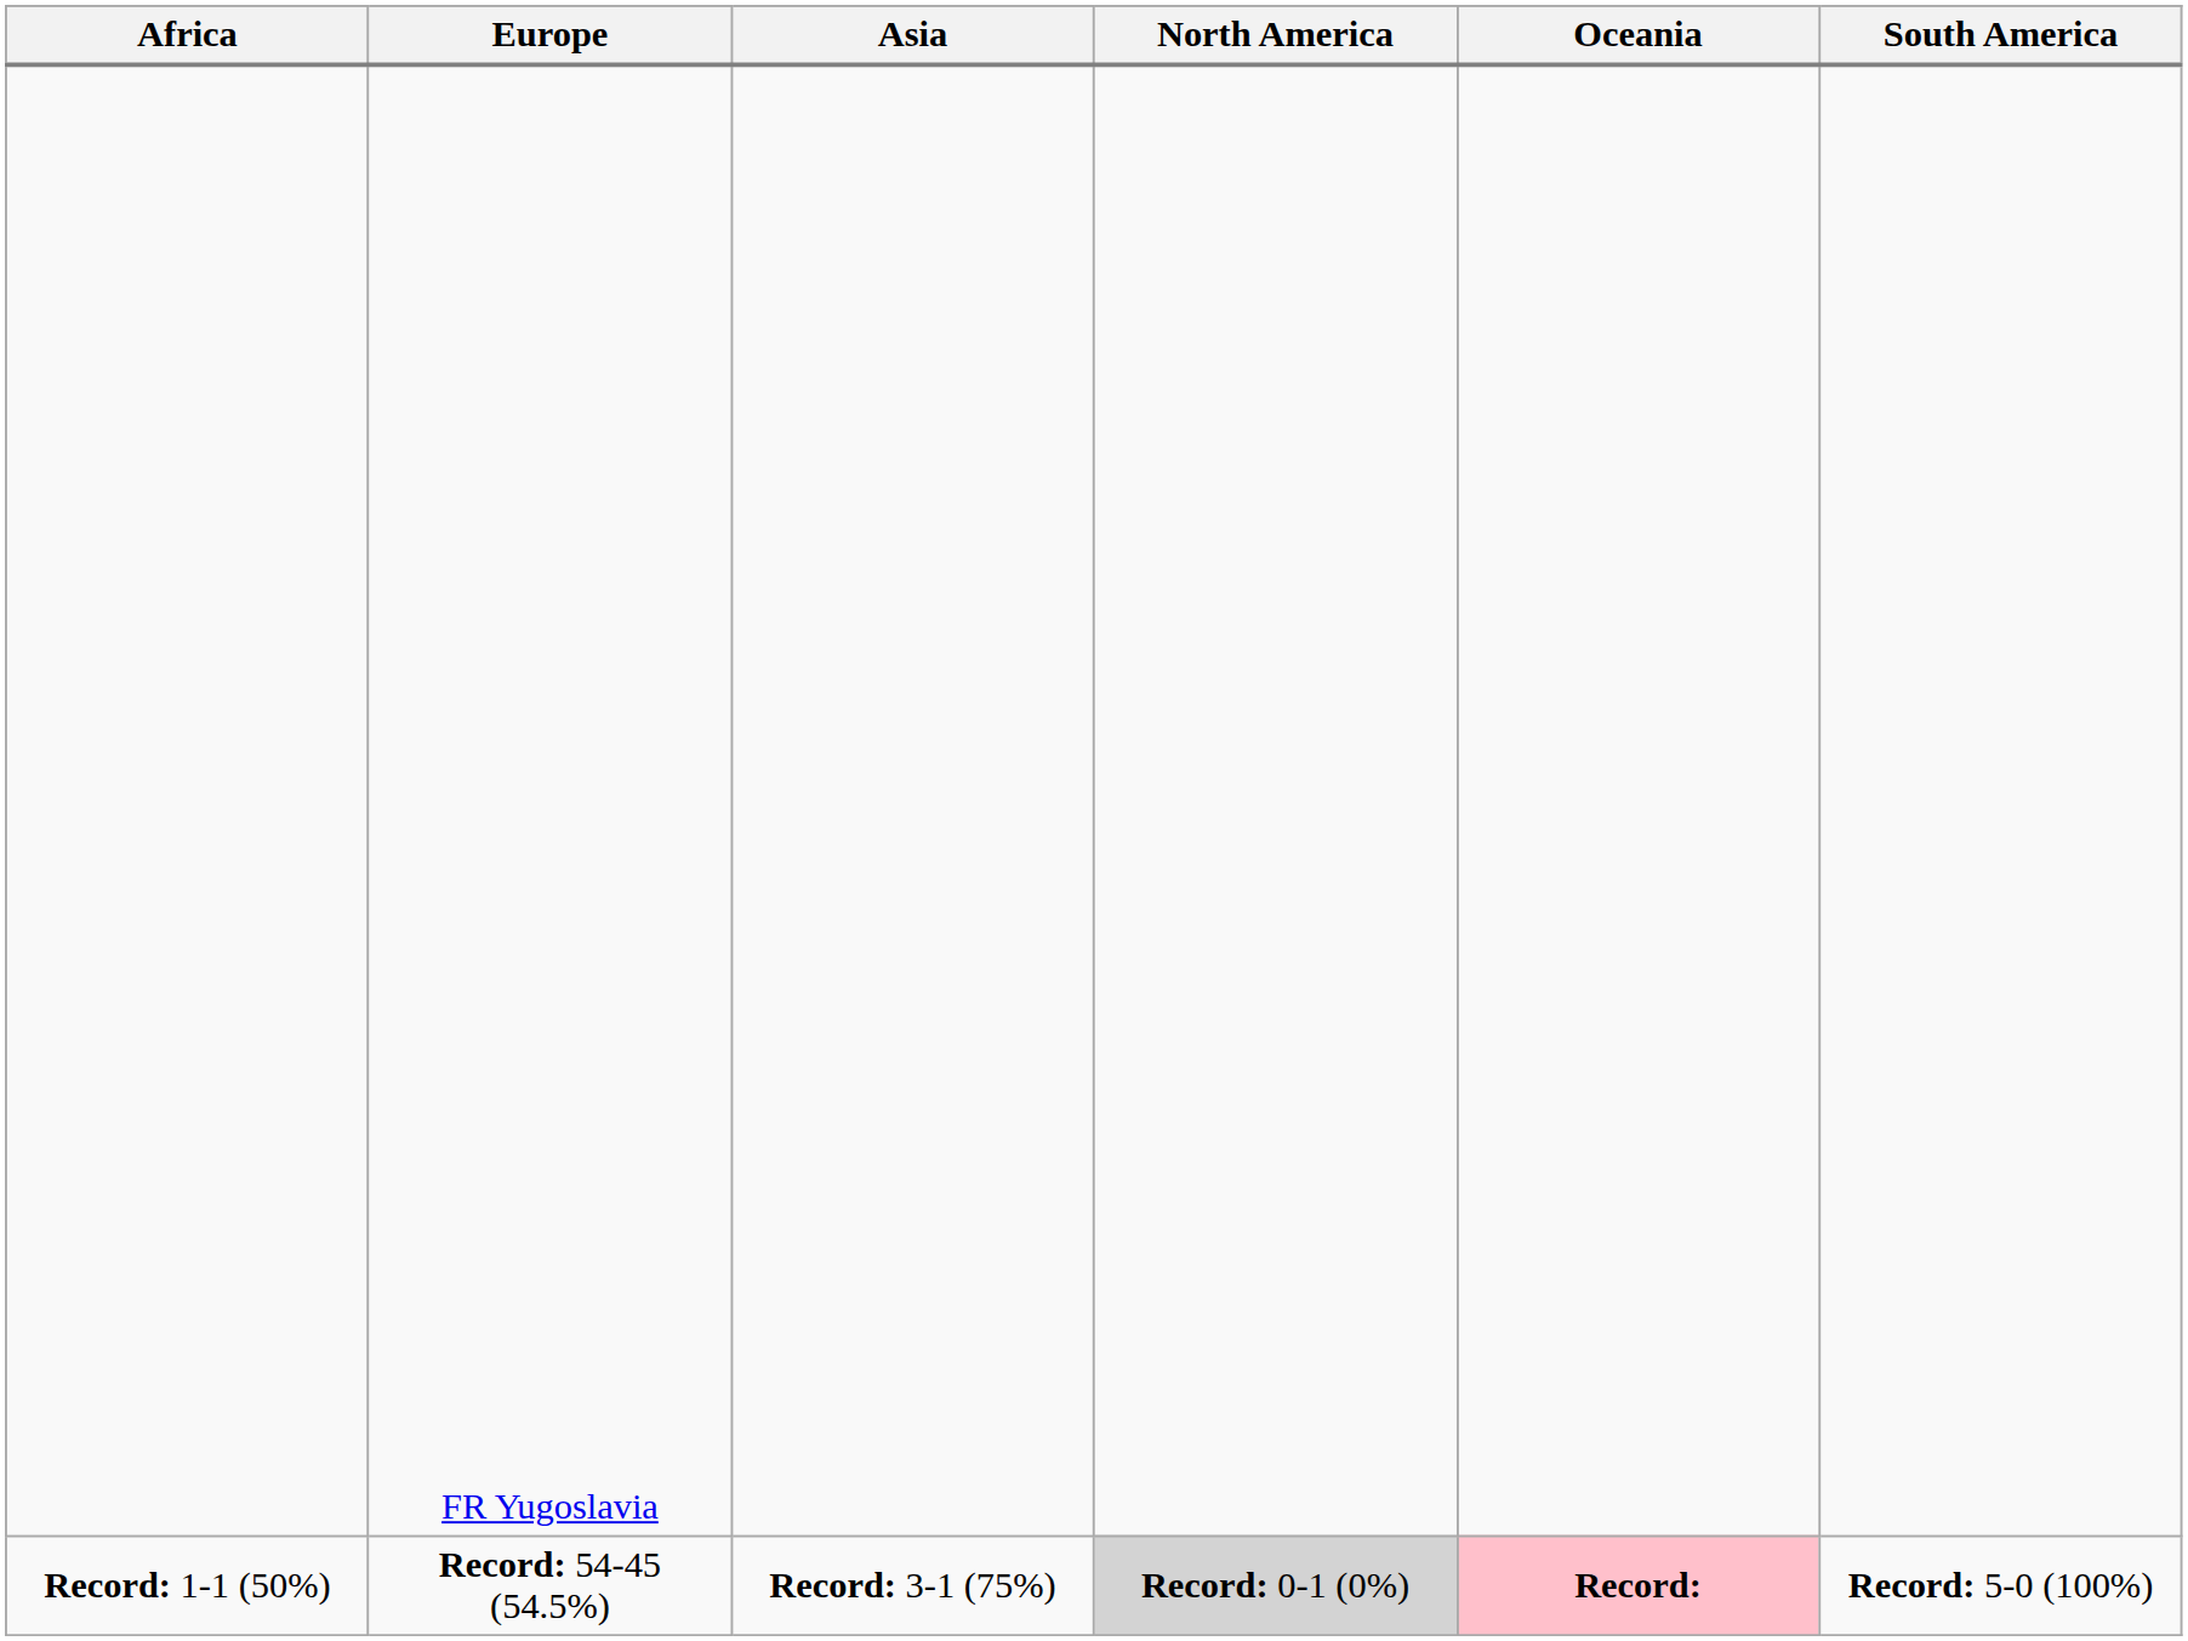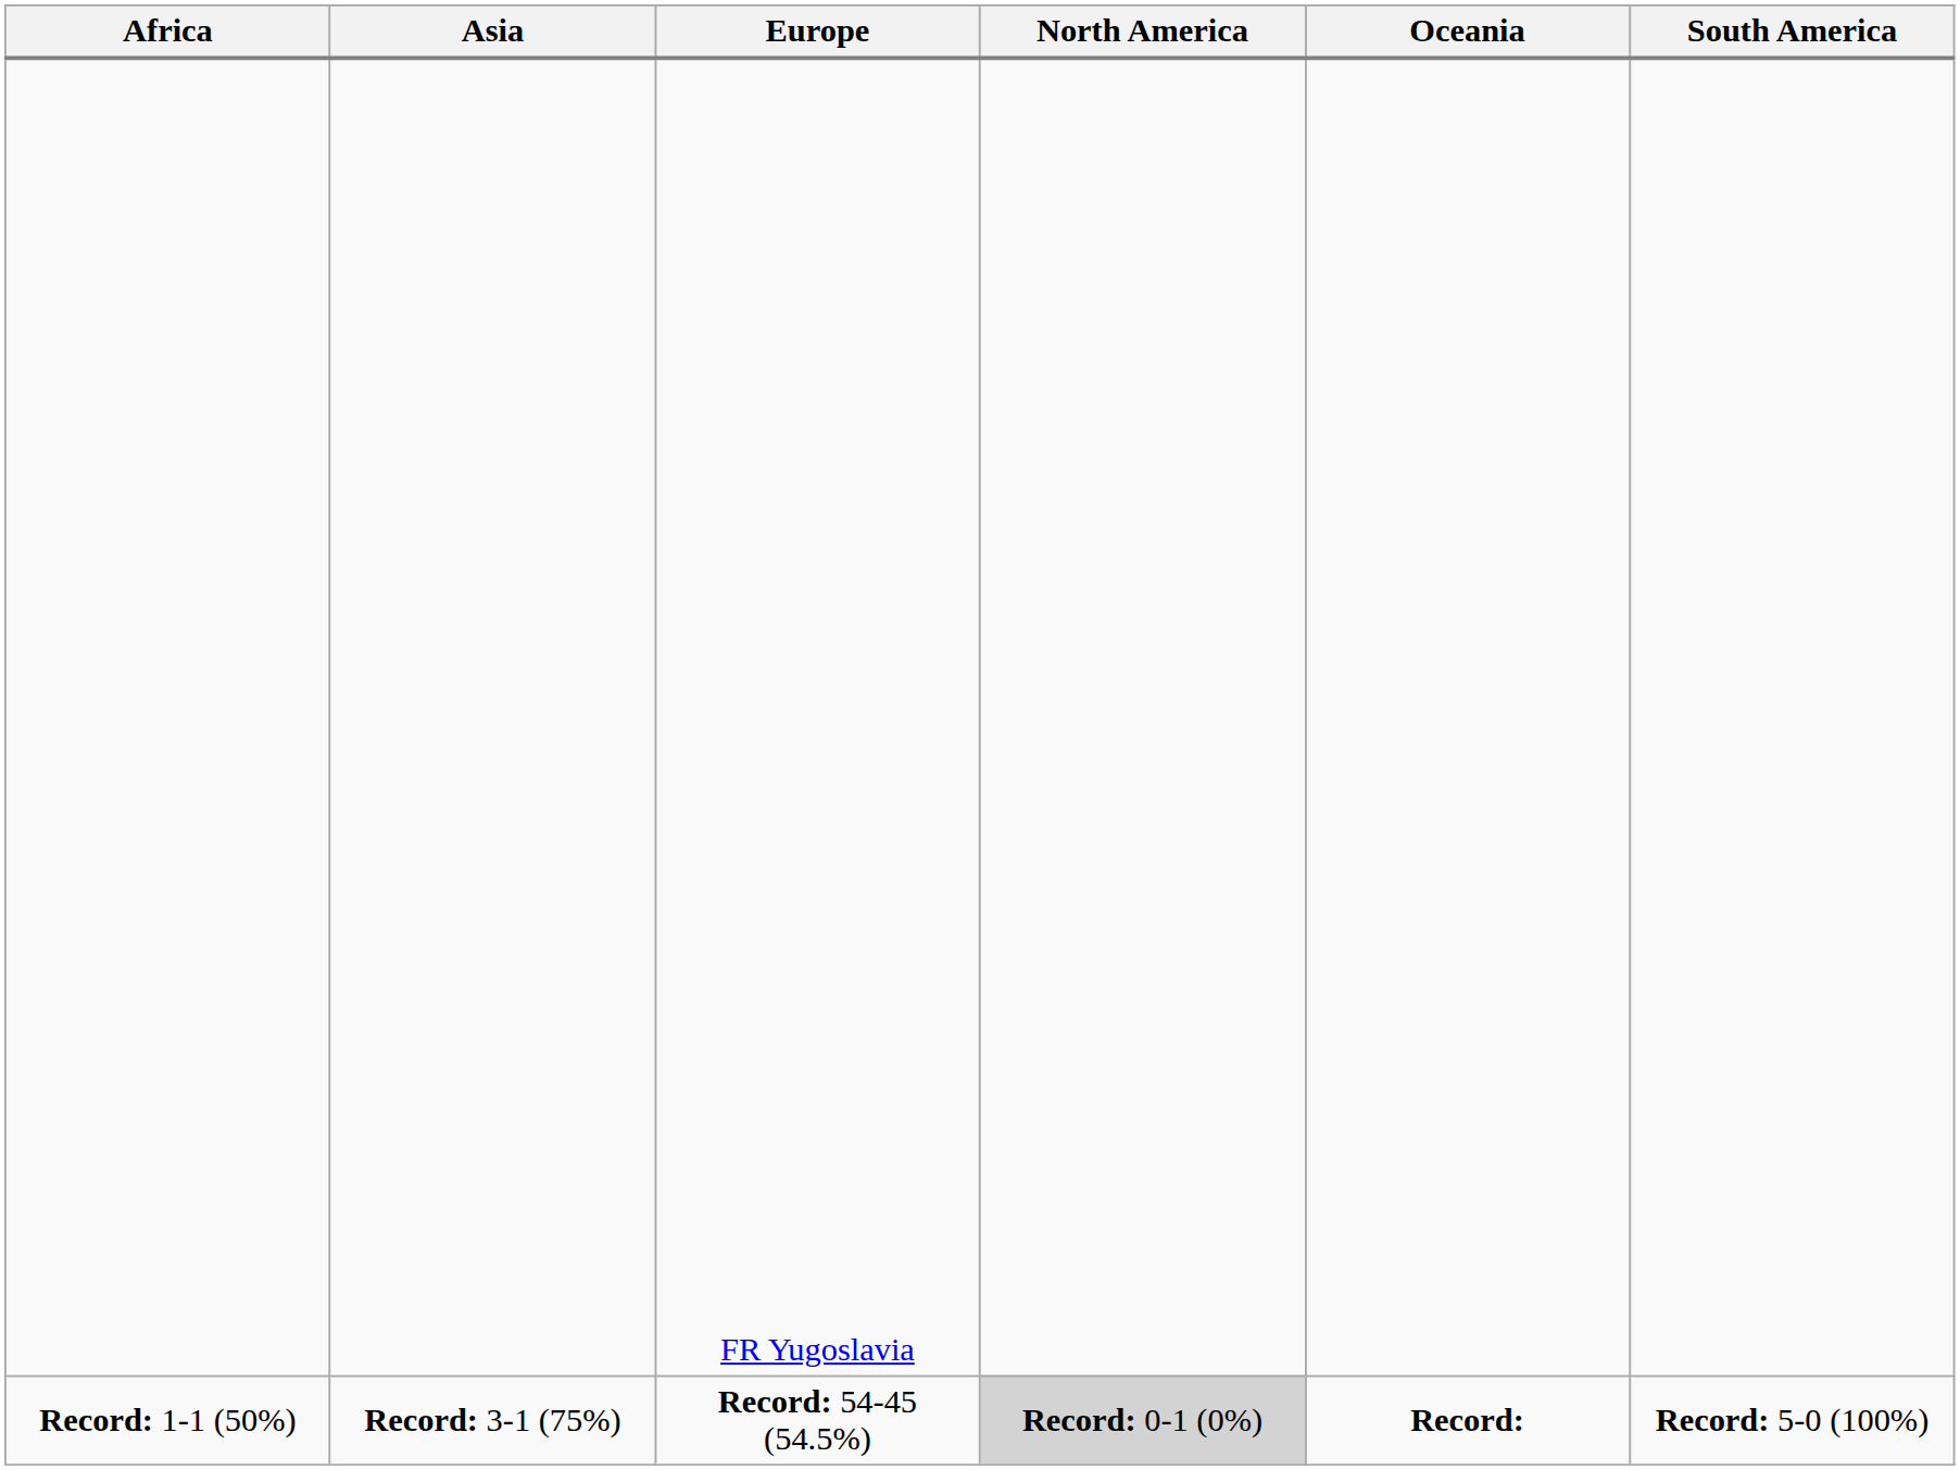columns swapped: Asia <-> Europe
Record: 1-1 (50%) | Oceania: pink background -> no background
